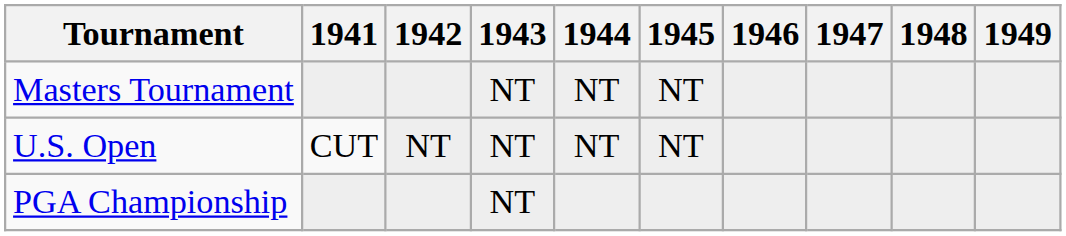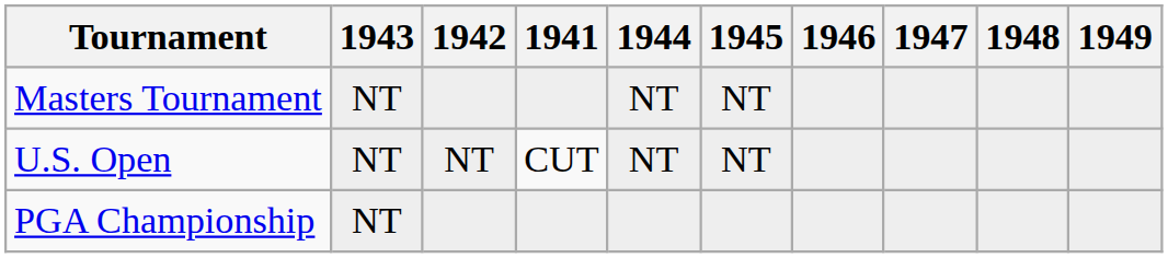columns swapped: 1941 <-> 1943
